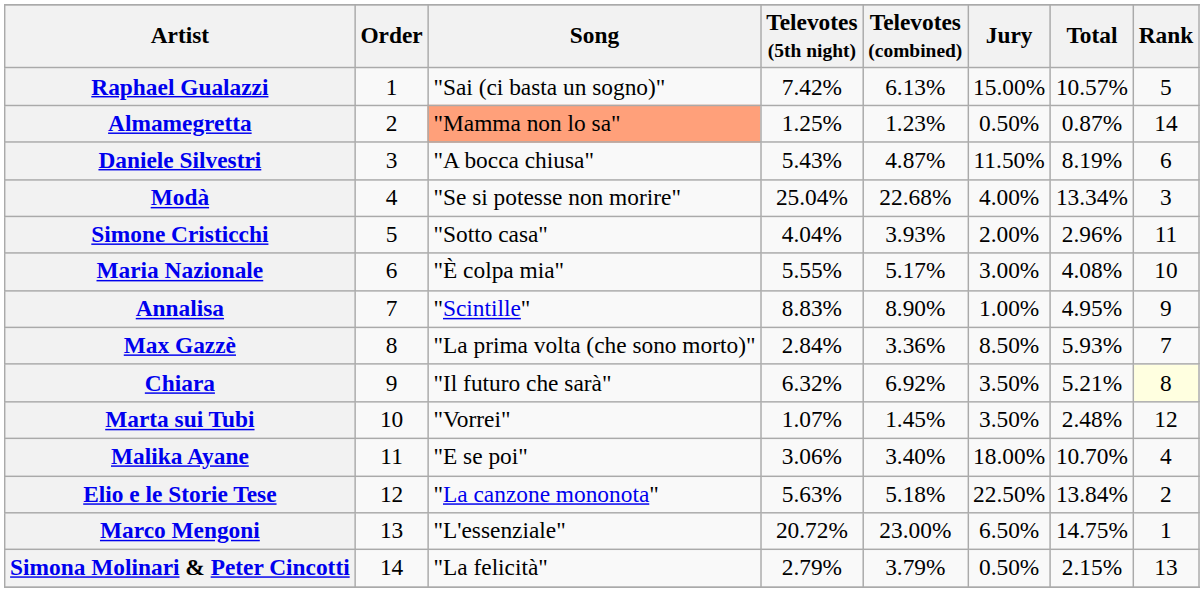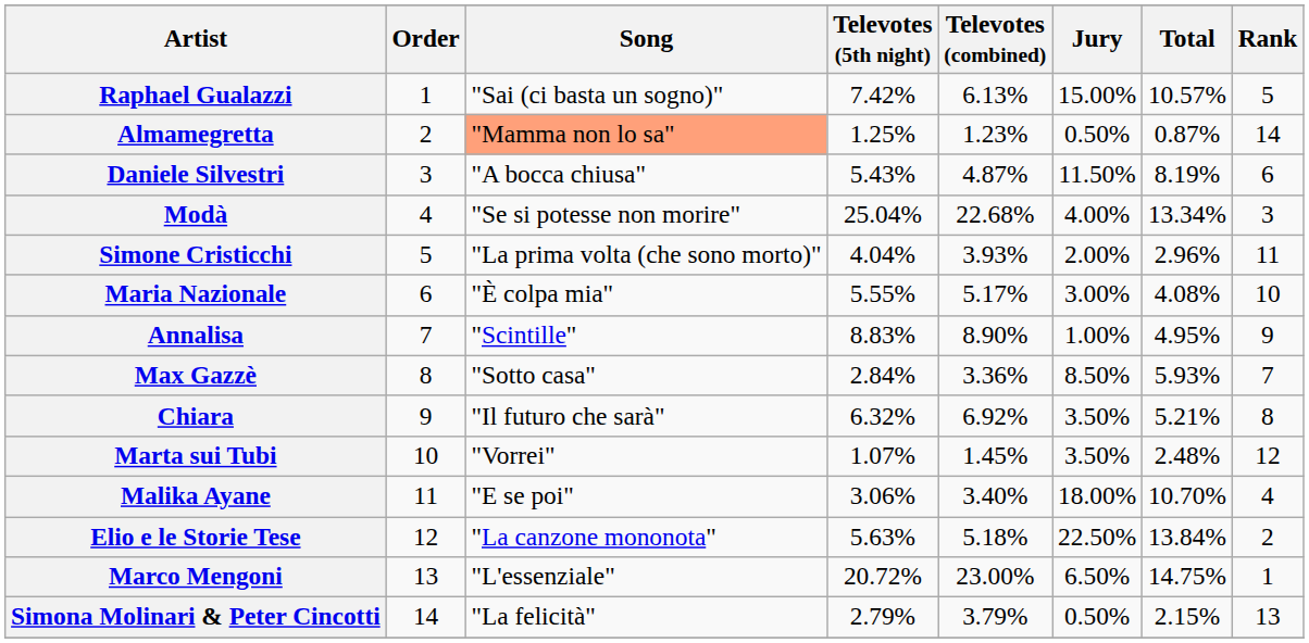Simone Cristicchi | Song: "Sotto casa" -> "La prima volta (che sono morto)"
Max Gazzè | Song: "La prima volta (che sono morto)" -> "Sotto casa"
Chiara | Rank: lightyellow background -> no background
